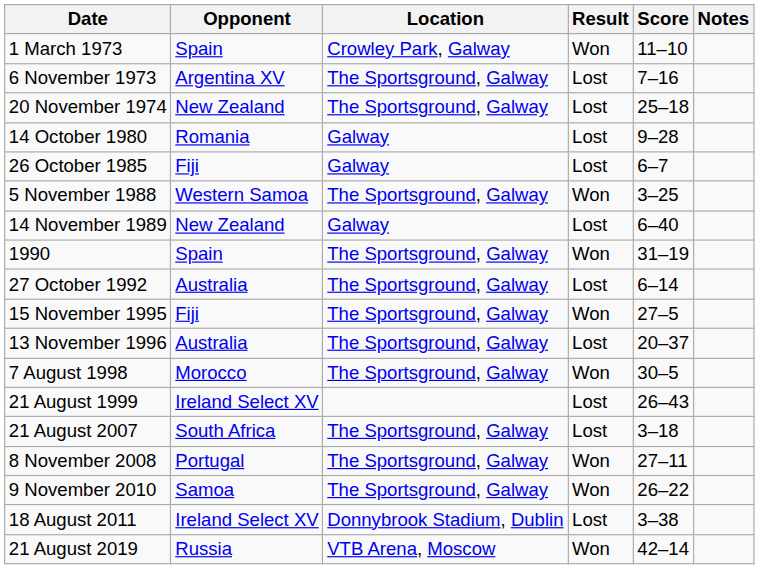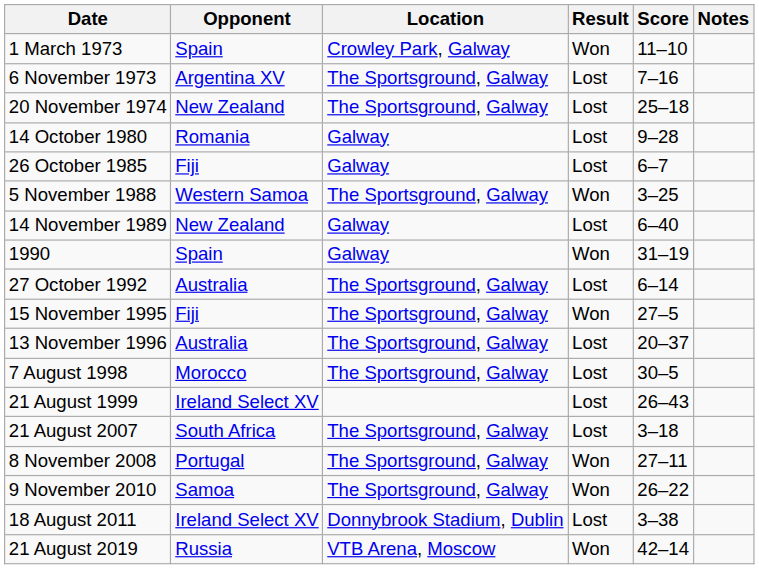1990 | Location: The Sportsground, Galway -> Galway
7 August 1998 | Result: Won -> Lost
